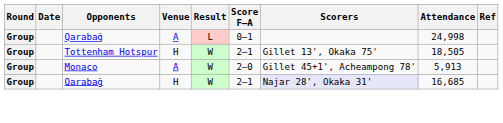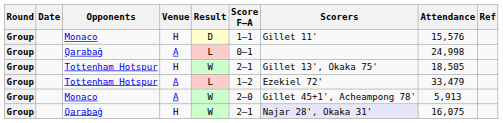+ row: Group | Monaco | H | D | 1–1 | Gillet 11' | 15,576
+ row: Group | Tottenham Hotspur | A | L | 1–2 | Ezekiel 72' | 33,479
Qarabağ / H | Attendance: 16,685 -> 16,075
